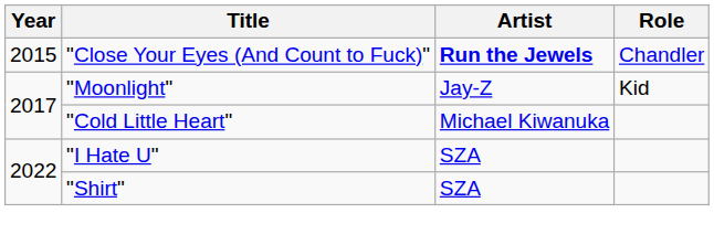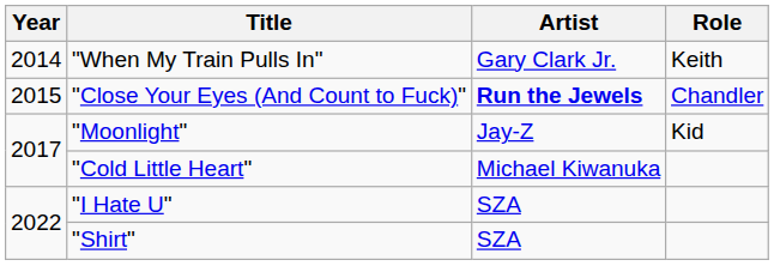+ row: 2014 | "When My Train Pulls In" | Gary Clark Jr. | Keith
